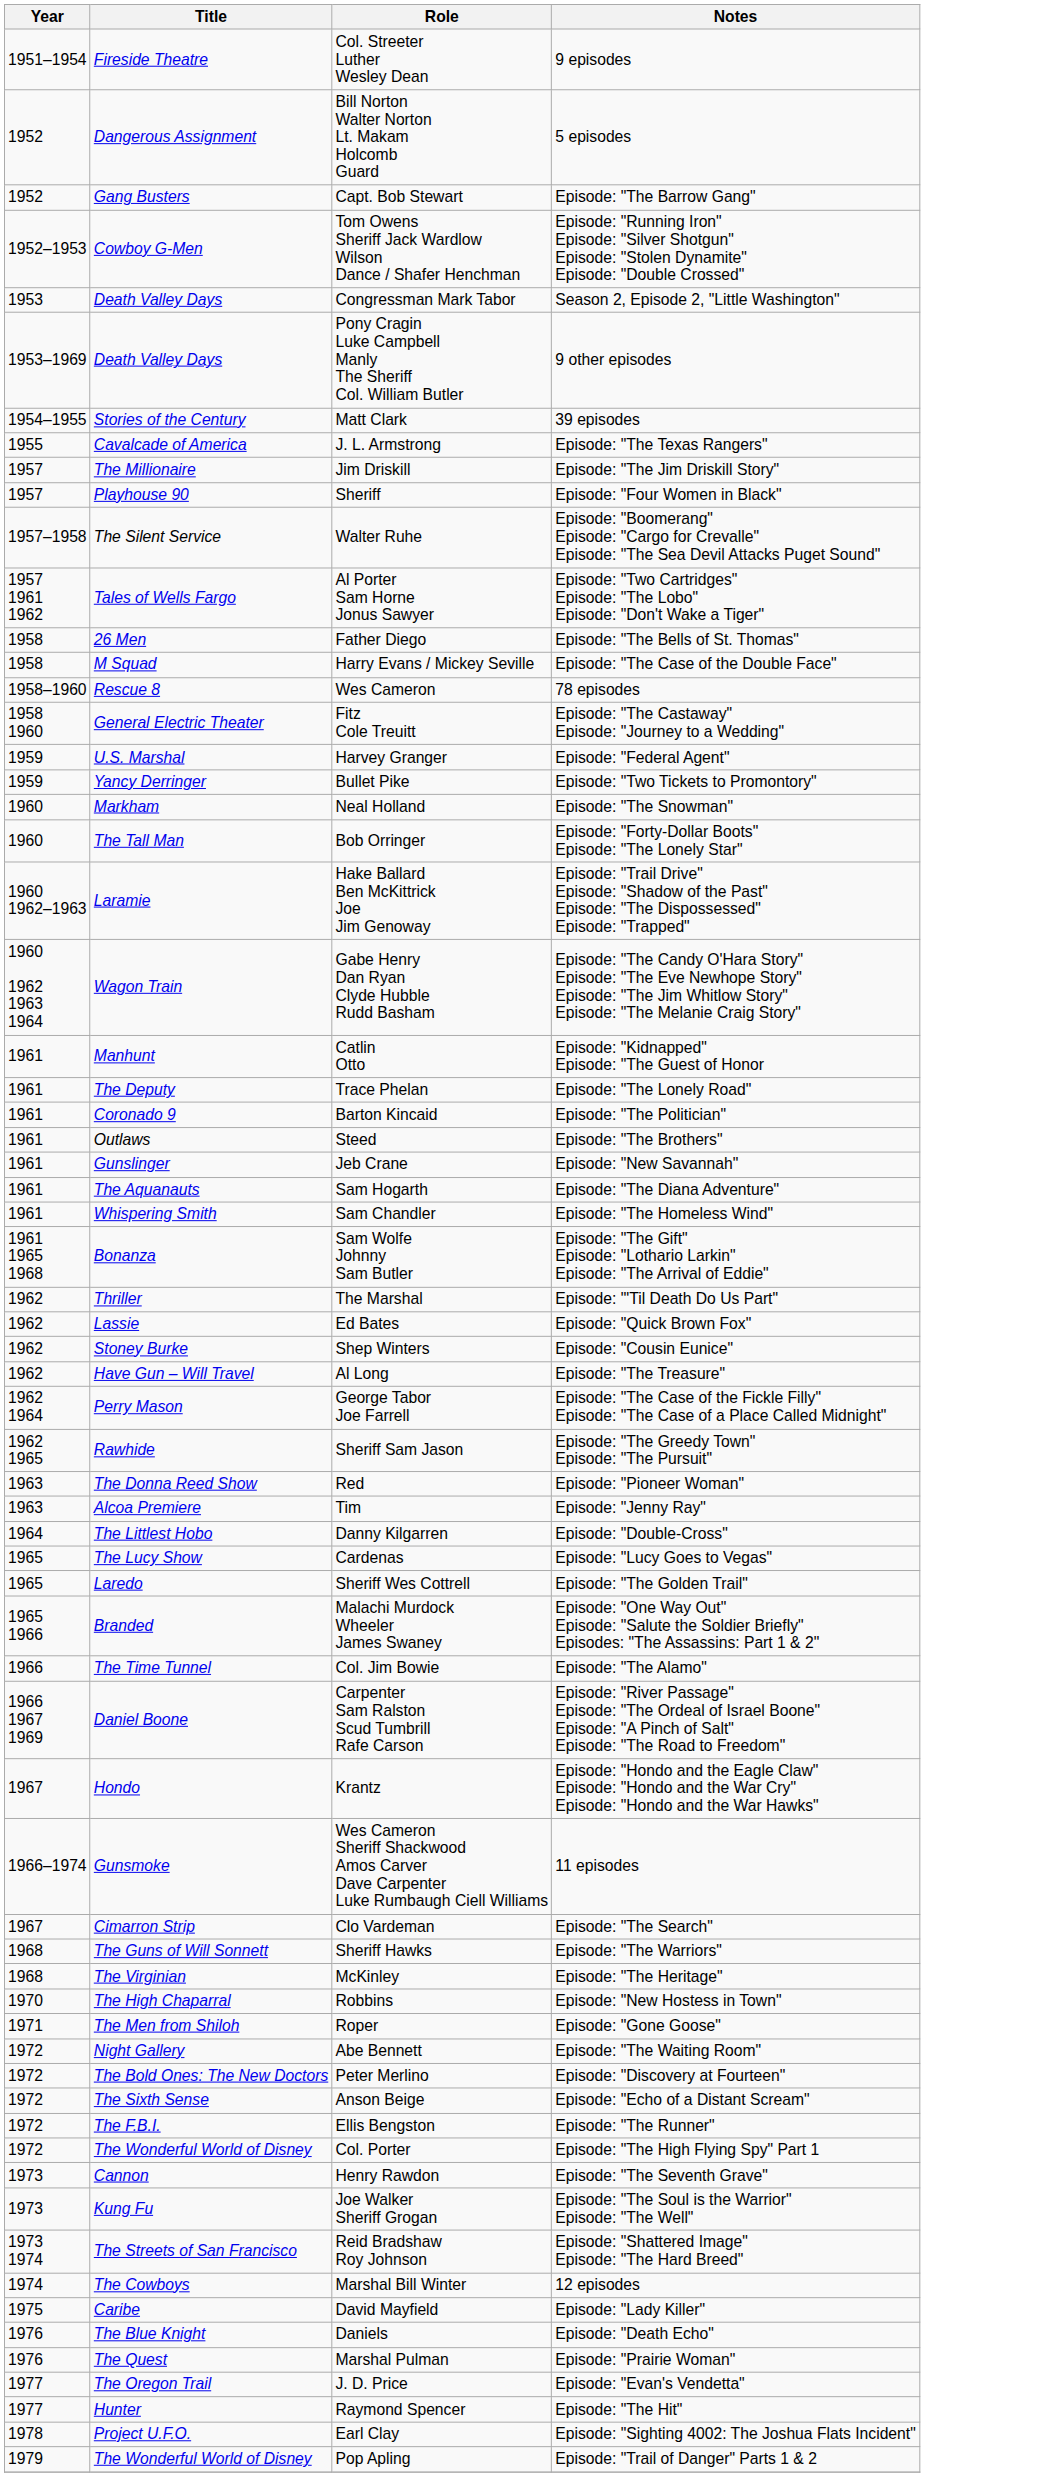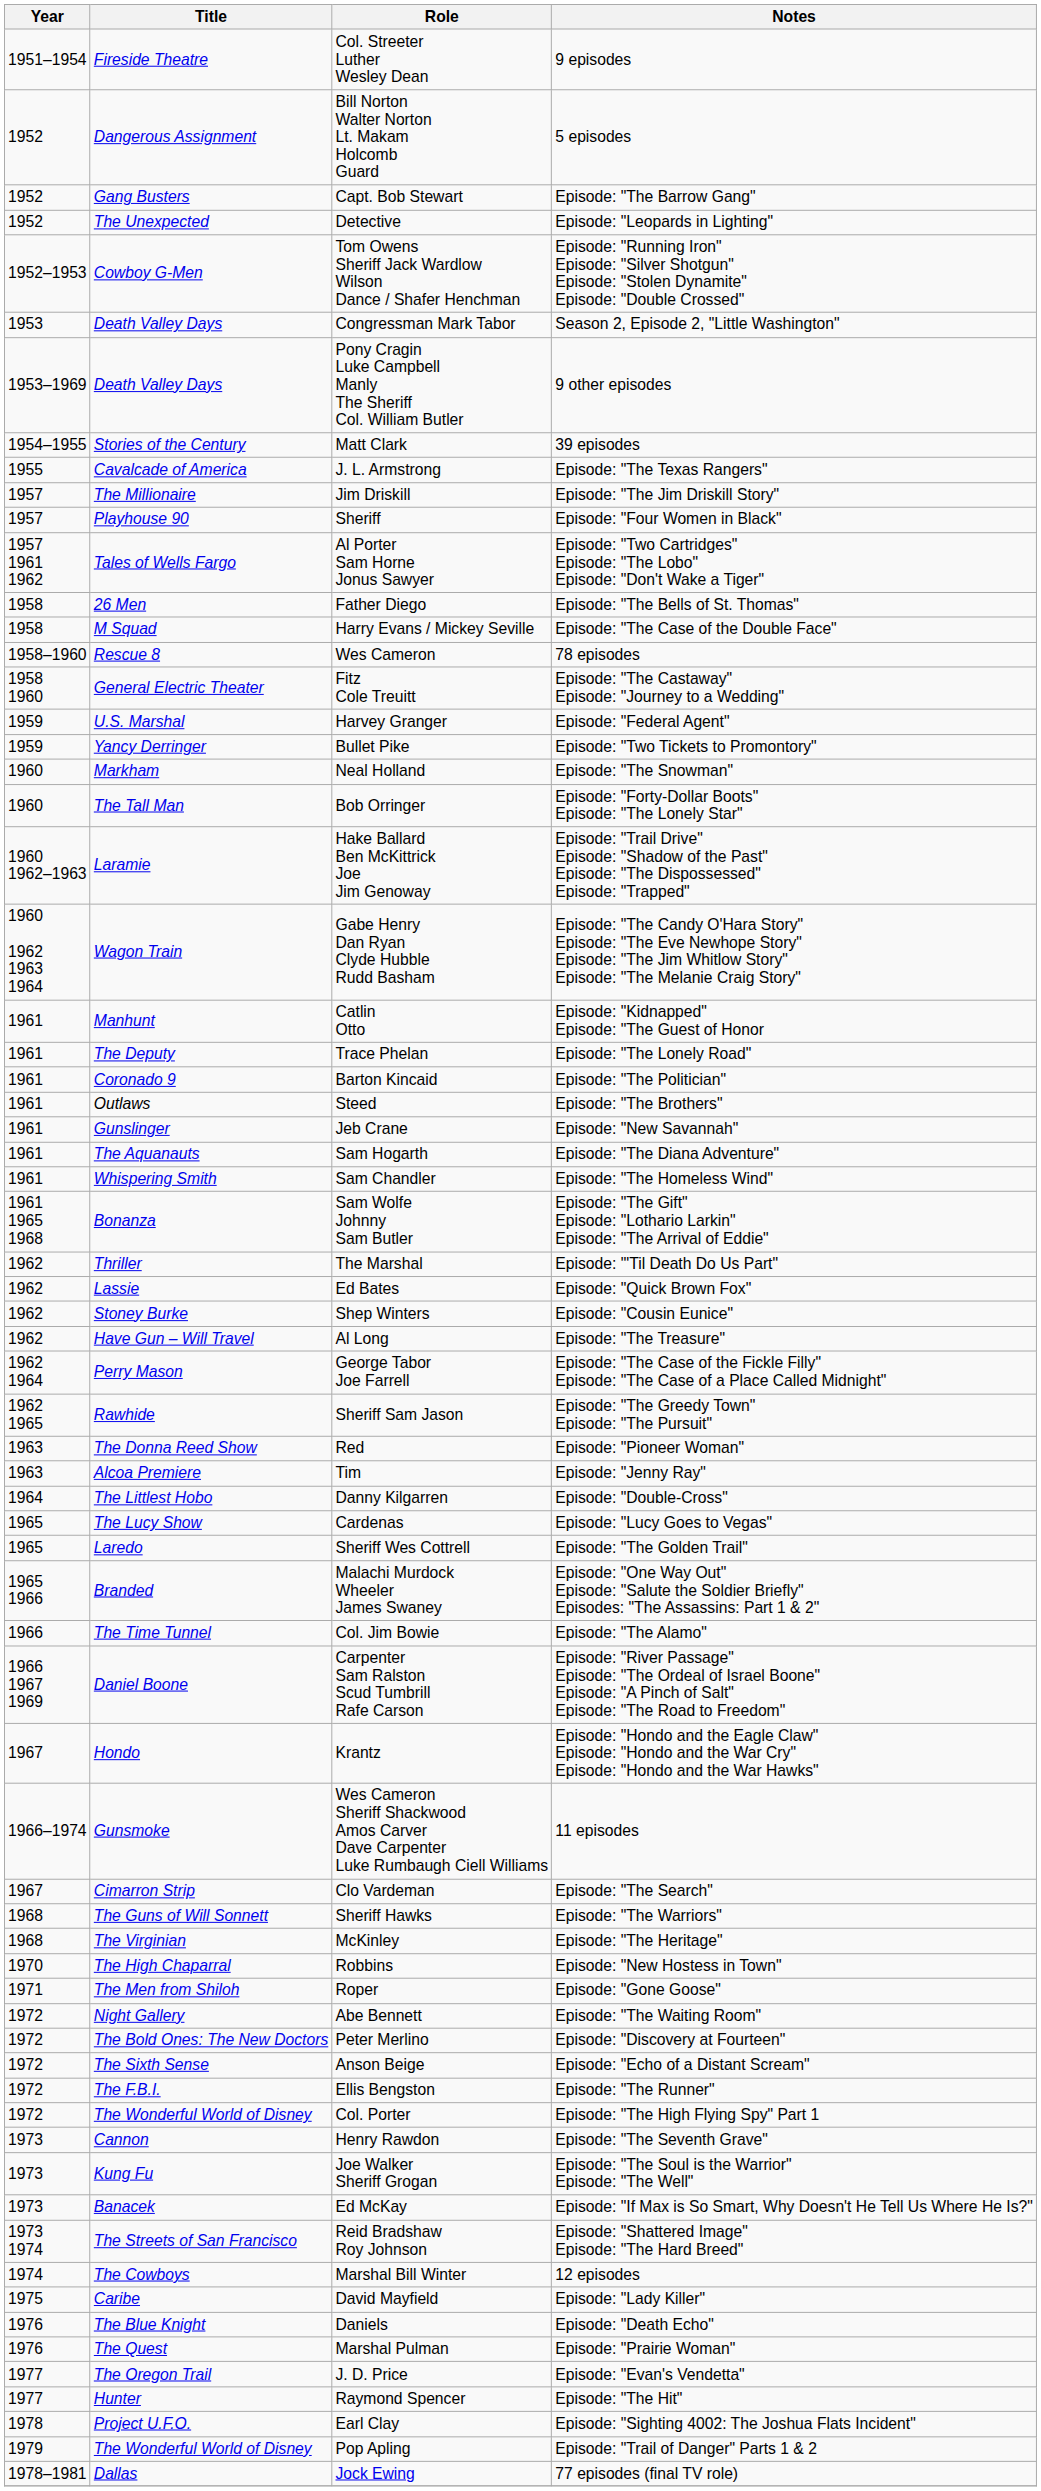+ row: 1952 | The Unexpected | Detective | Episode: "Leopards in Lighting"
- row: 1957–1958 | The Silent Service | Walter Ruhe | Episode: "Boomerang" Episode: "Cargo for Crevalle" Episode: "The Sea Devil Attacks Puget Sound"
+ row: 1973 | Banacek | Ed McKay | Episode: "If Max is So Smart, Why Doesn't He Tell Us Where He Is?"
+ row: 1978–1981 | Dallas | Jock Ewing | 77 episodes (final TV role)
